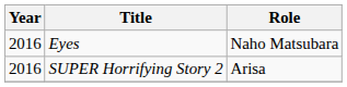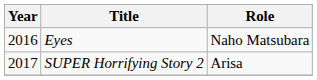SUPER Horrifying Story 2 | Year: 2016 -> 2017
